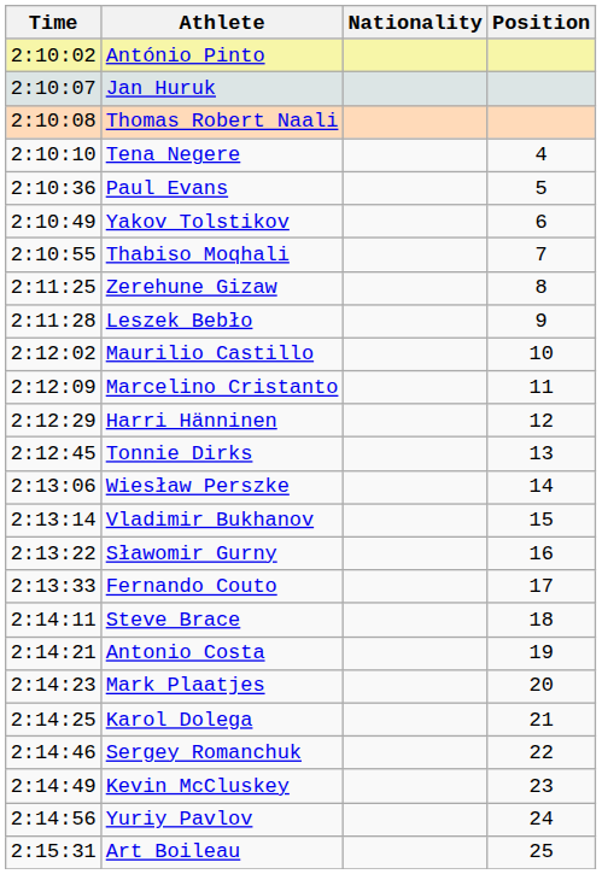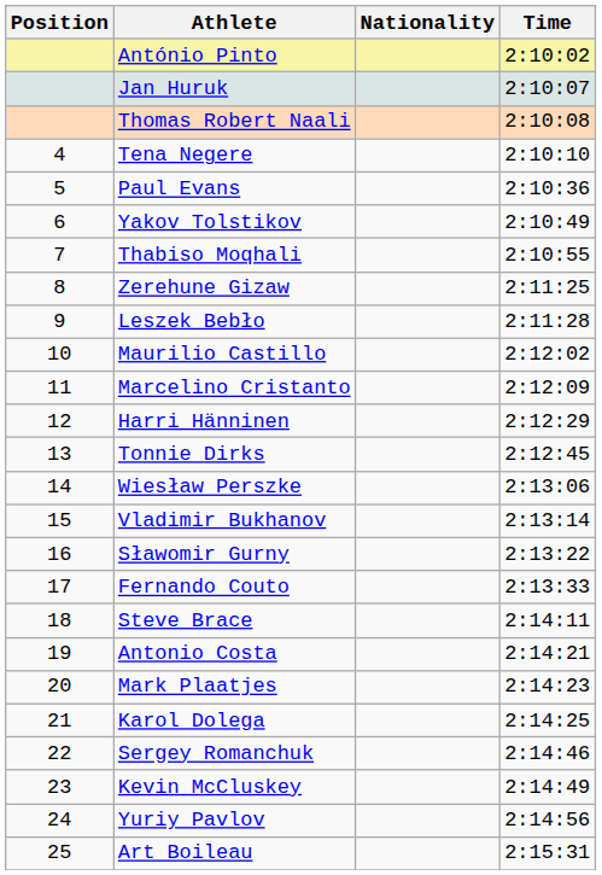columns swapped: Position <-> Time
